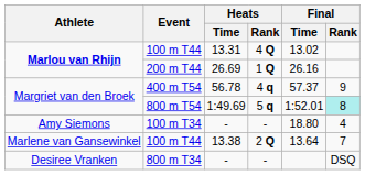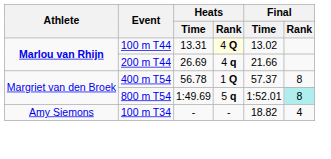100 m T44 / 13.31 | Heats / Rank: no background -> lightyellow background
200 m T44 | Heats / Rank: 1 Q -> 4 q
200 m T44 | Final / Time: 26.16 -> 21.66
400 m T54 | Heats / Rank: 4 q -> 1 Q
400 m T54 | Final / Rank: 9 -> 8
100 m T34 | Final / Time: 18.80 -> 18.82
- row: Marlene van Gansewinkel | 100 m T44 | 13.38 | 2 Q | 13.64 | 7
- row: Desiree Vranken | 800 m T34 | - | - | DSQ
